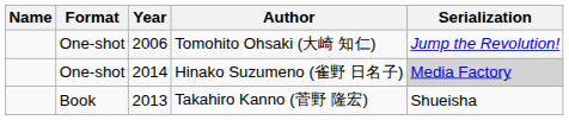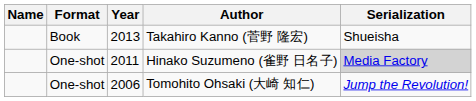rows swapped: Tomohito Ohsaki (大崎 知仁) <-> Takahiro Kanno (菅野 隆宏)
Hinako Suzumeno (雀野 日名子) | Year: 2014 -> 2011
